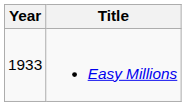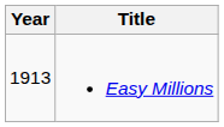Easy Millions | Year: 1933 -> 1913
